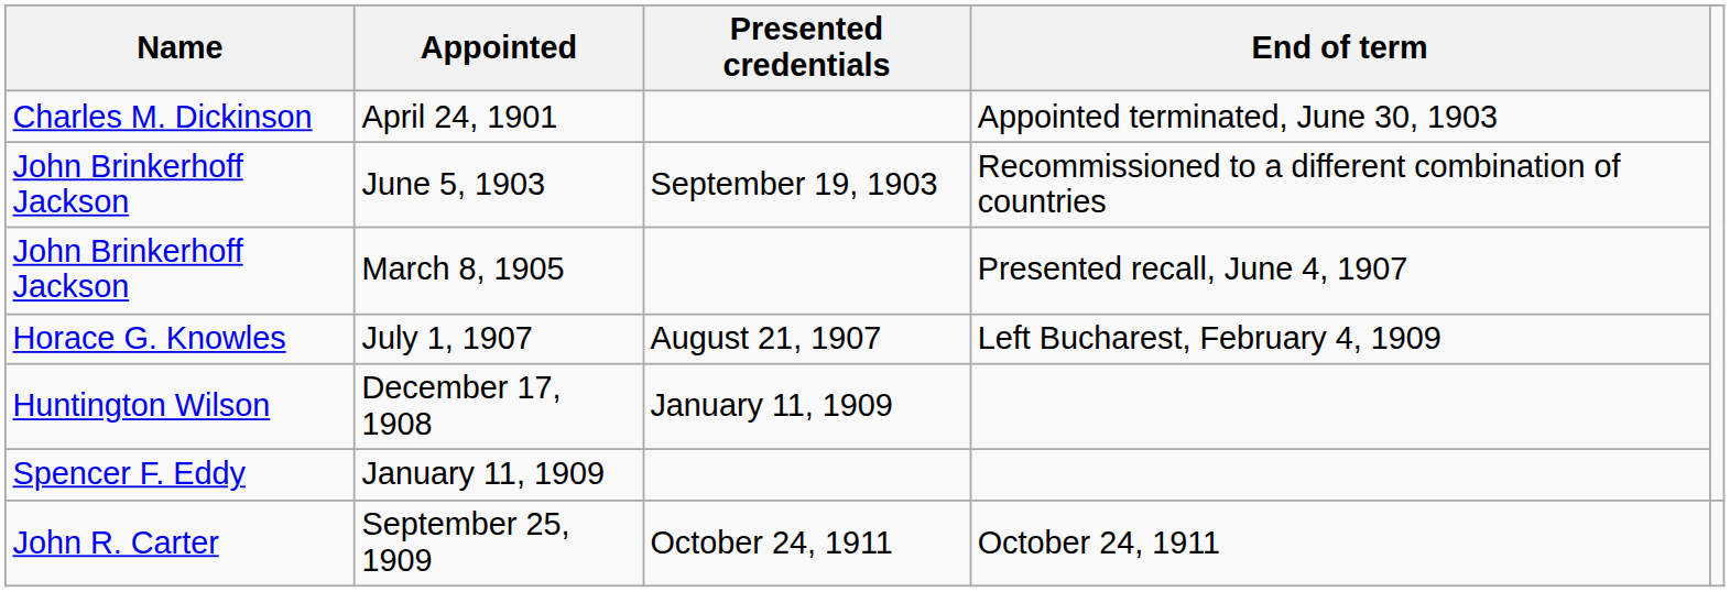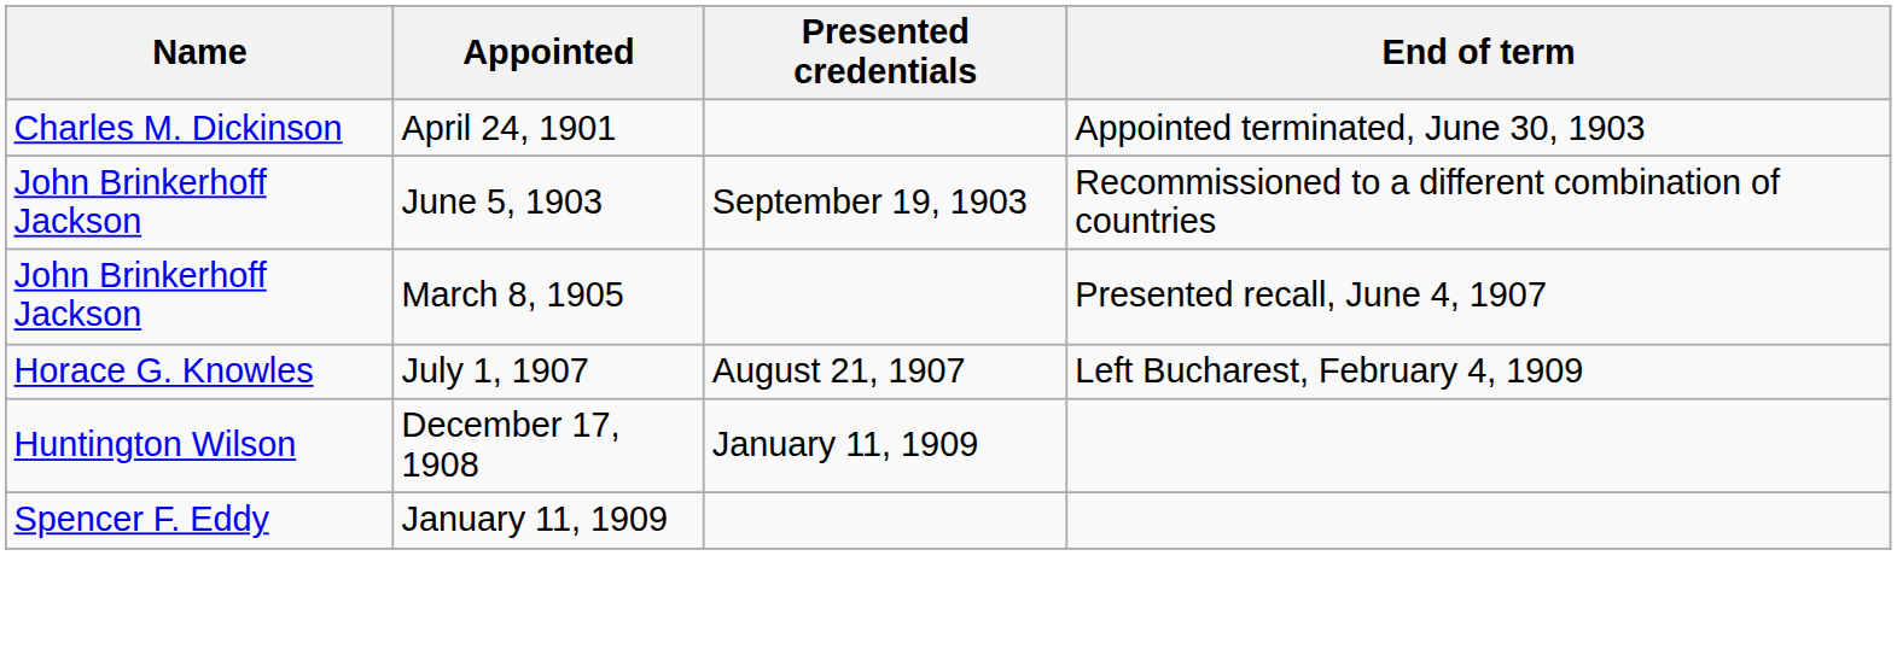- row: John R. Carter | September 25, 1909 | October 24, 1911 | October 24, 1911
